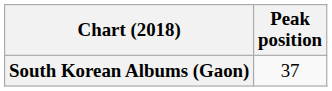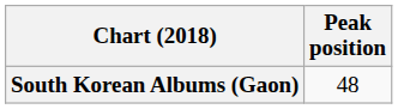South Korean Albums (Gaon) | Peak position: 37 -> 48
